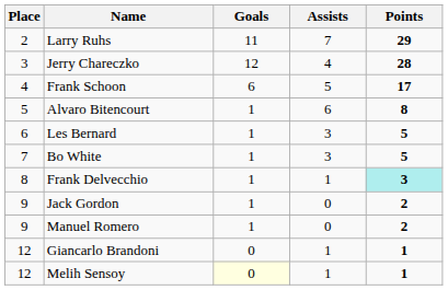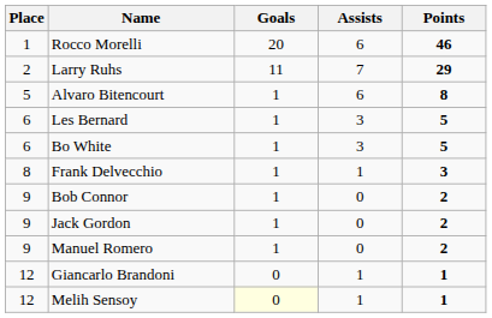+ row: 1 | Rocco Morelli | 20 | 6 | 46
- row: 3 | Jerry Chareczko | 12 | 4 | 28
- row: 4 | Frank Schoon | 6 | 5 | 17
Bo White | Place: 7 -> 6
Frank Delvecchio | Points: paleturquoise background -> no background
+ row: 9 | Bob Connor | 1 | 0 | 2
